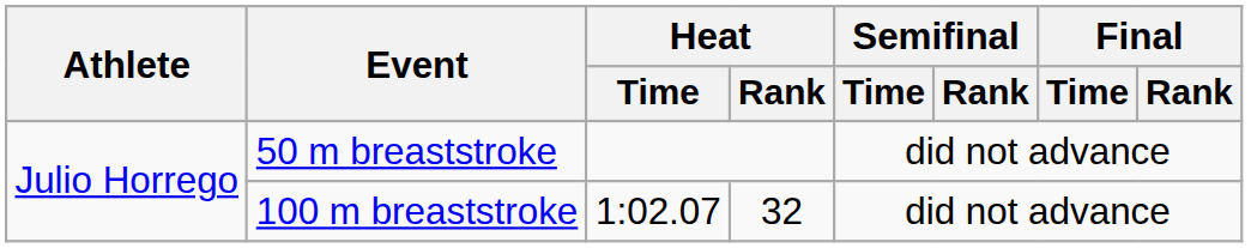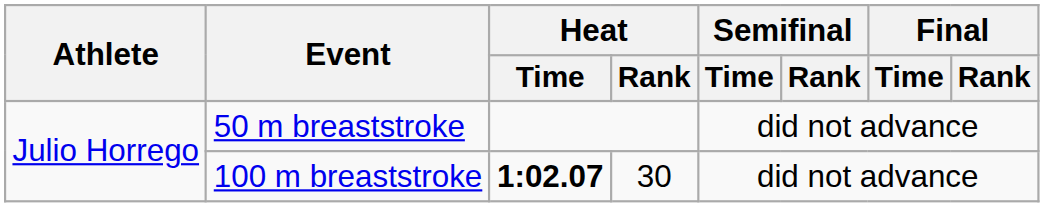100 m breaststroke | Heat / Time: normal -> bold
100 m breaststroke | Heat / Rank: 32 -> 30
